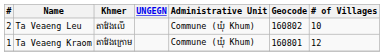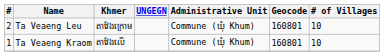Ta Veaeng Leu | Khmer: តាវែងលើ -> តាវែងក្រោម
Ta Veaeng Leu | Geocode: 160802 -> 160801
Ta Veaeng Kraom | Khmer: តាវែងក្រោម -> តាវែងលើ
Ta Veaeng Kraom | # of Villages: 12 -> 10
